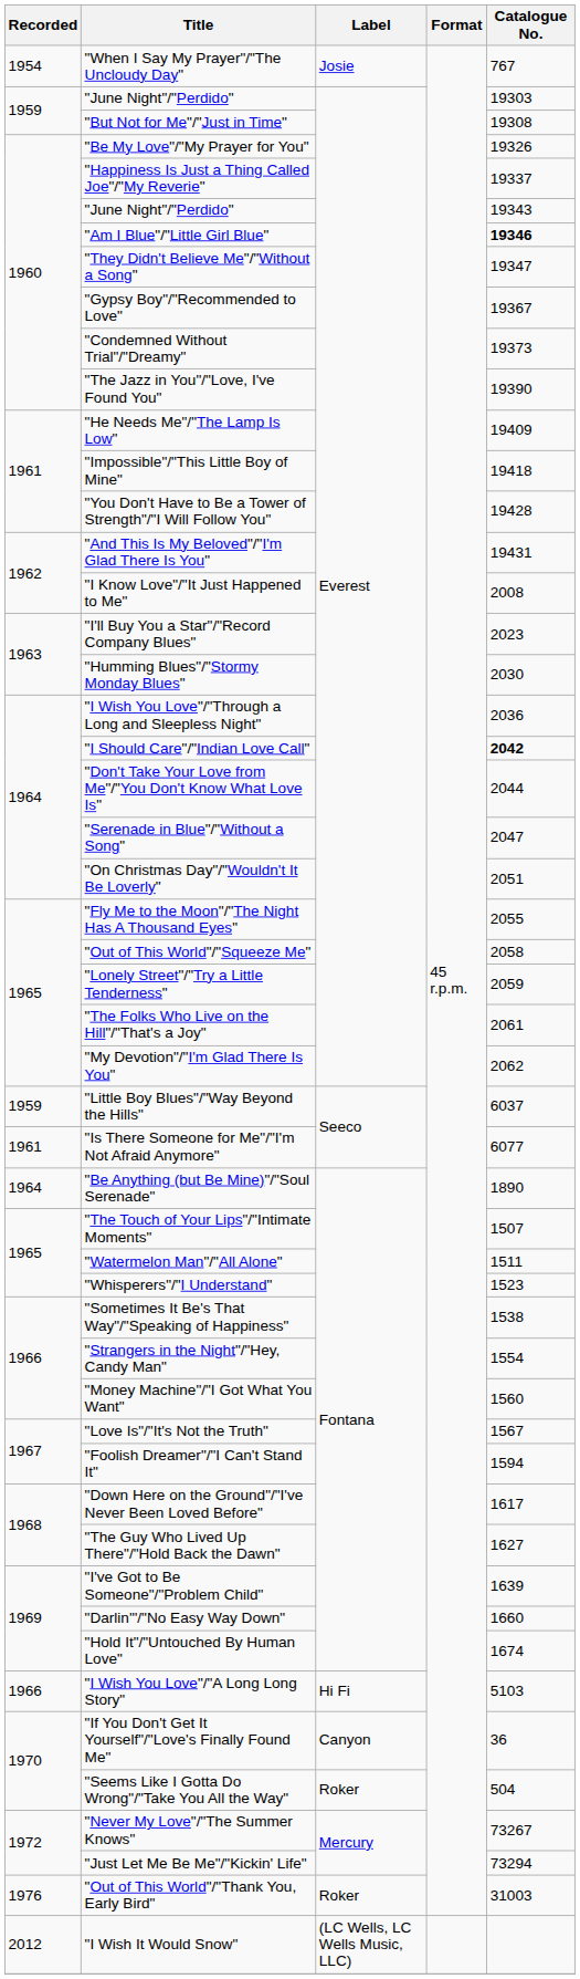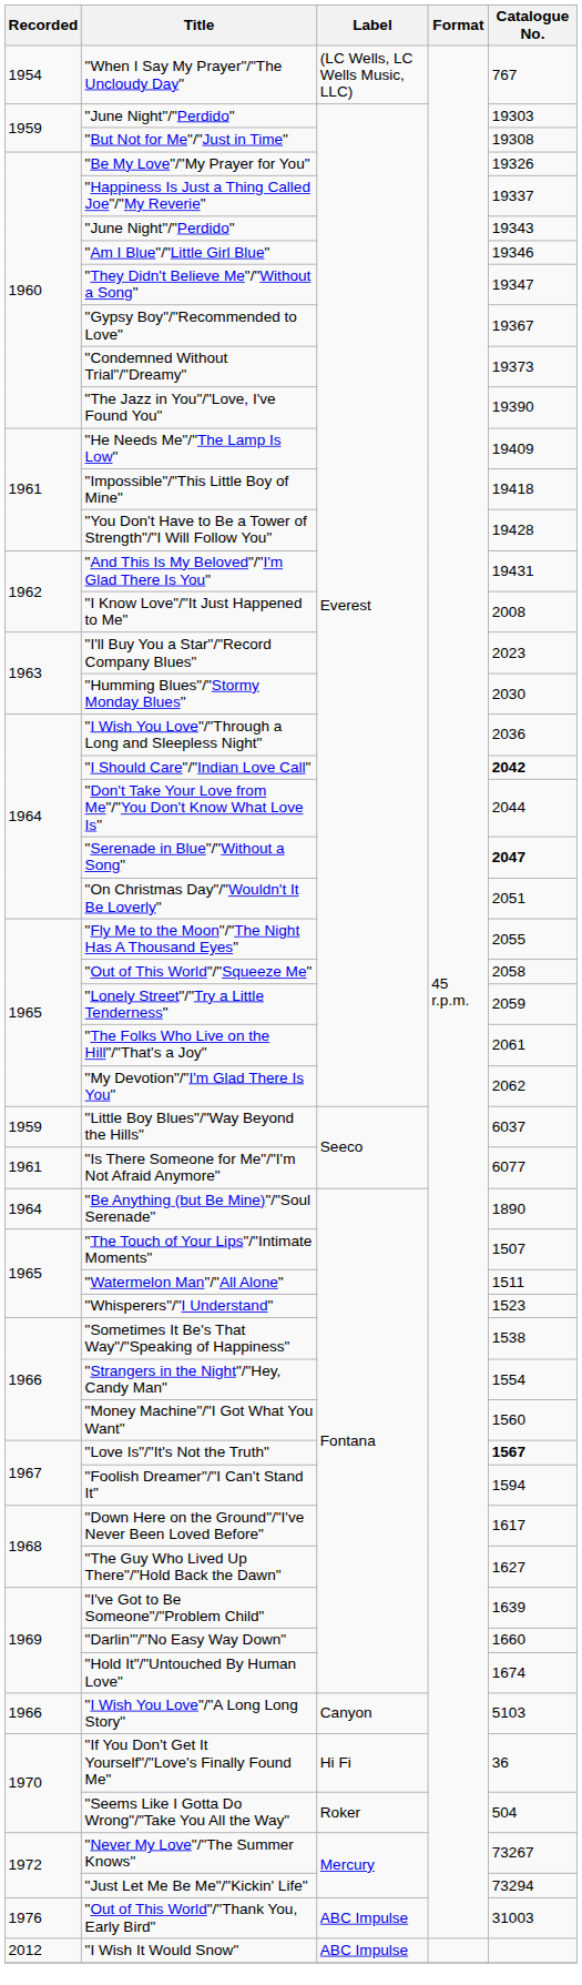"When I Say My Prayer"/"The Uncloudy Day" | Label: Josie -> (LC Wells, LC Wells Music, LLC)
"Am I Blue"/"Little Girl Blue" | Catalogue No.: bold -> normal
"Serenade in Blue"/"Without a Song" | Catalogue No.: normal -> bold
"Love Is"/"It's Not the Truth" | Catalogue No.: normal -> bold
"I Wish You Love"/"A Long Long Story" | Label: Hi Fi -> Canyon
"If You Don't Get It Yourself"/"Love's Finally Found Me" | Label: Canyon -> Hi Fi
"Out of This World"/"Thank You, Early Bird" | Label: Roker -> ABC Impulse
"I Wish It Would Snow" | Label: (LC Wells, LC Wells Music, LLC) -> ABC Impulse
